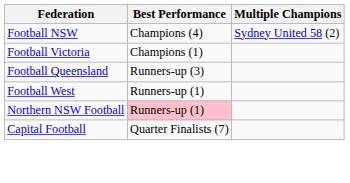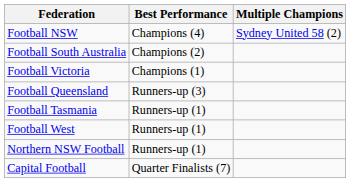+ row: Football South Australia | Champions (2)
+ row: Football Tasmania | Runners-up (1)
Northern NSW Football | Best Performance: pink background -> no background
